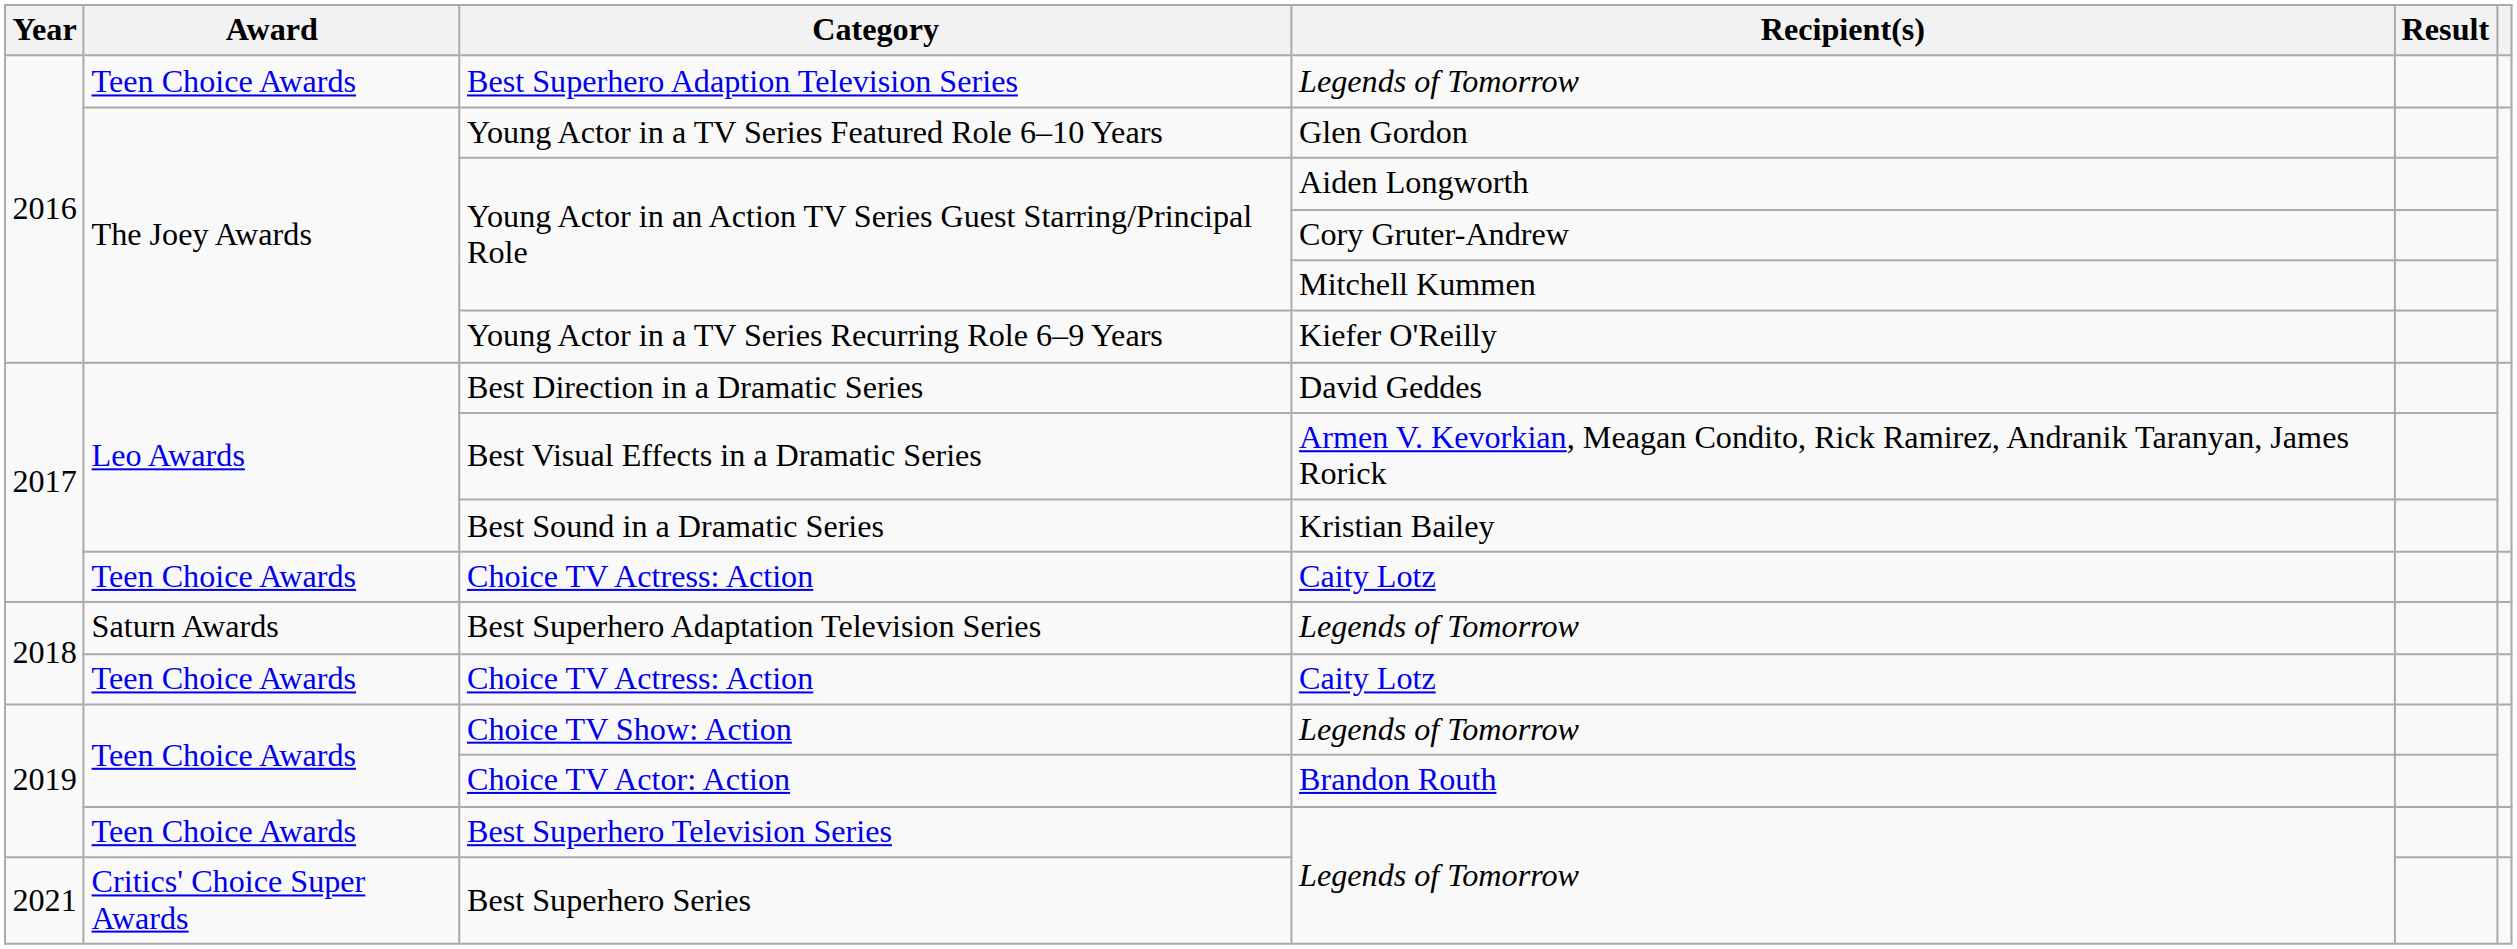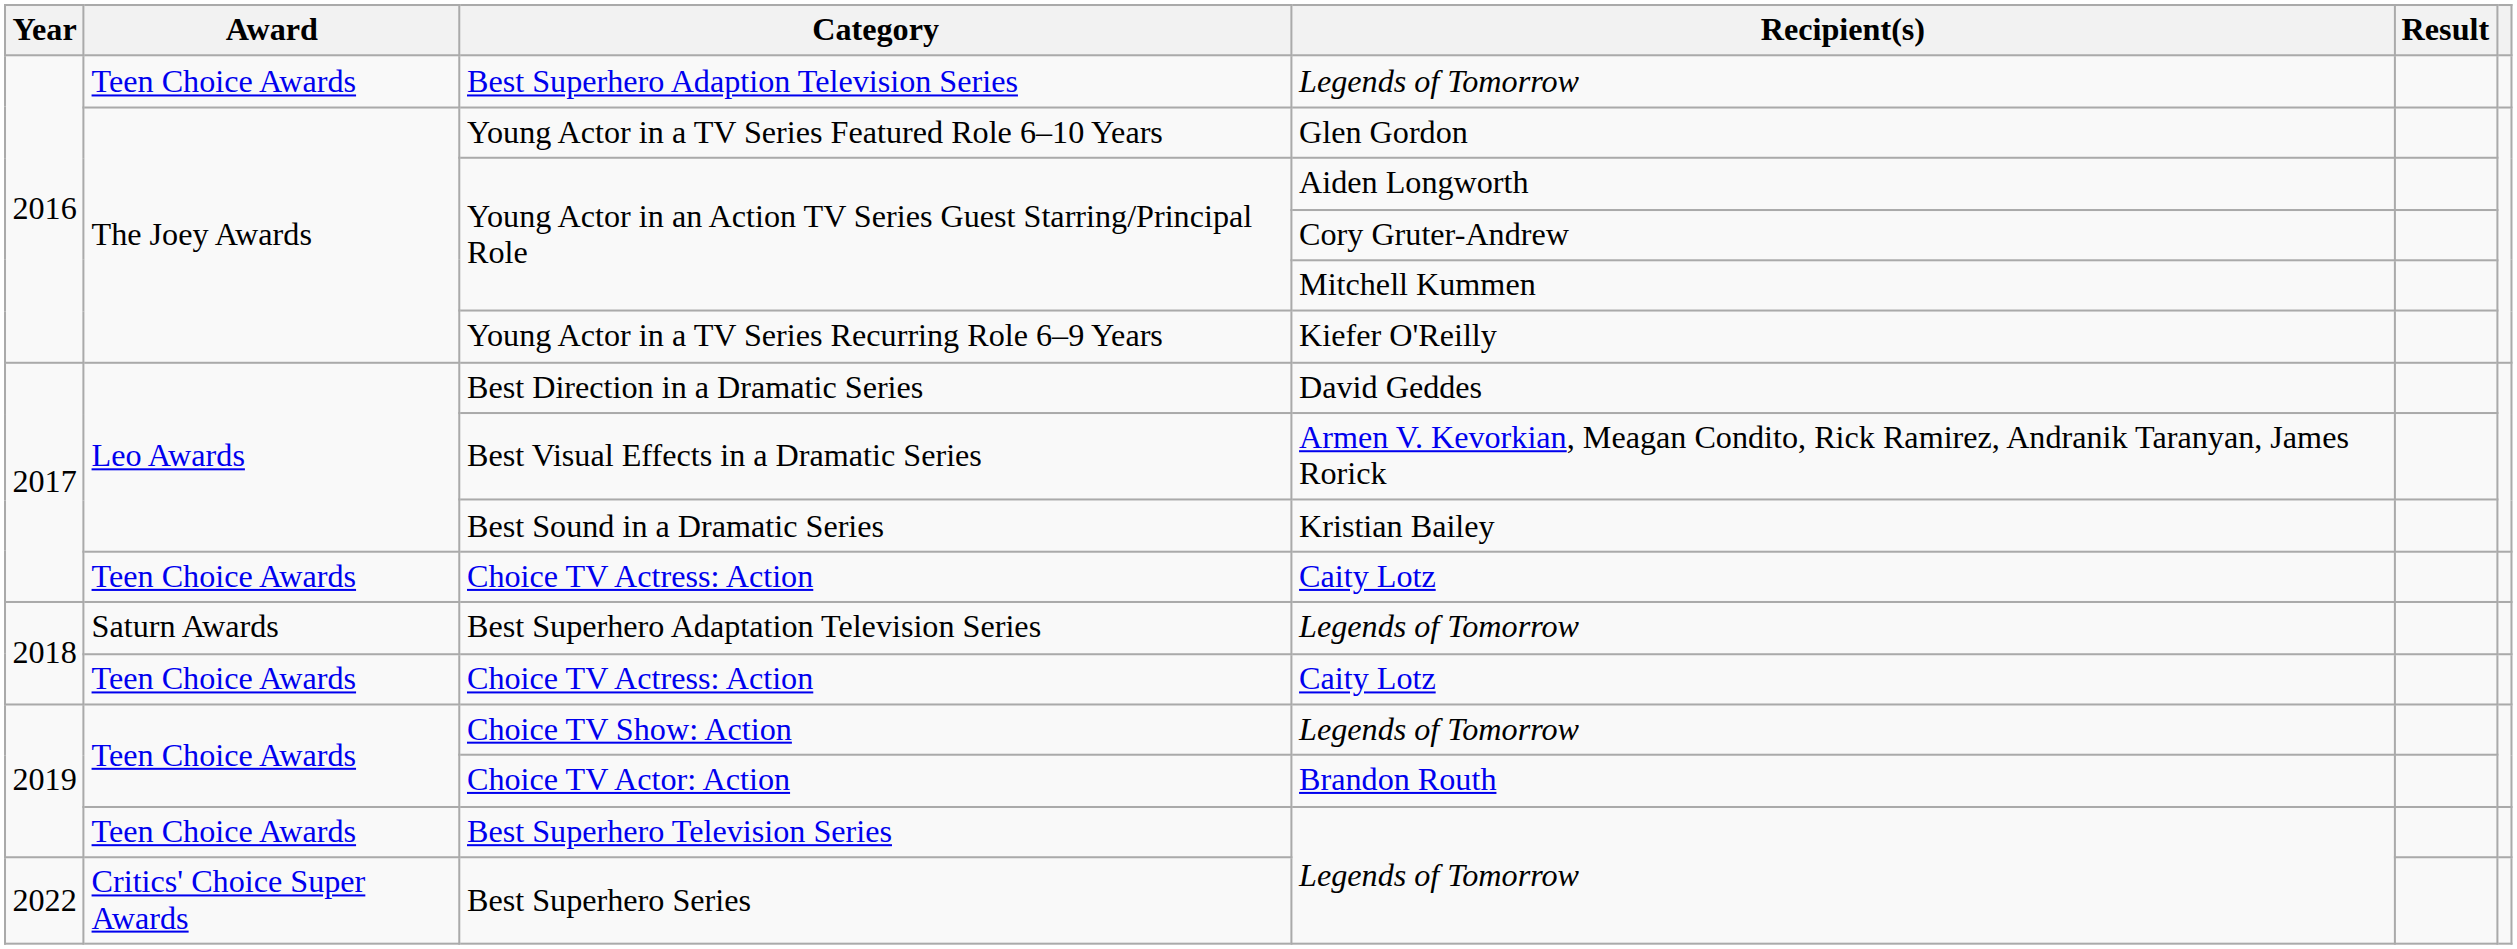Best Superhero Series | Year: 2021 -> 2022
